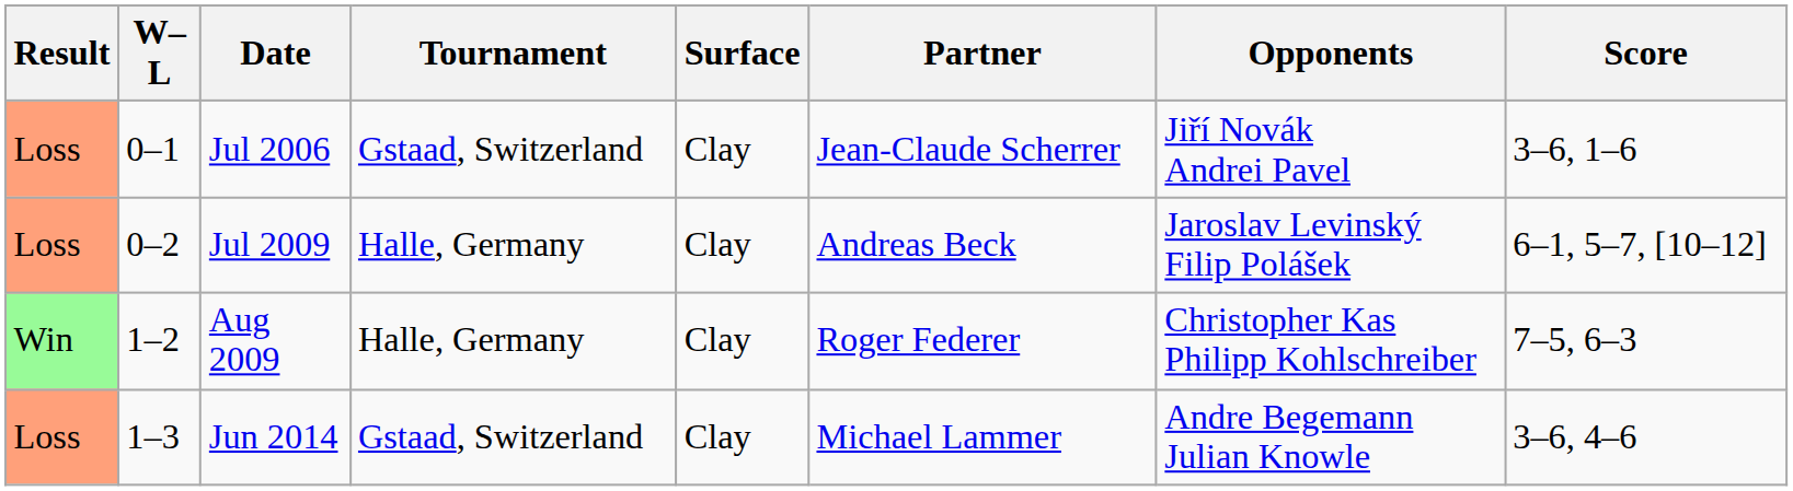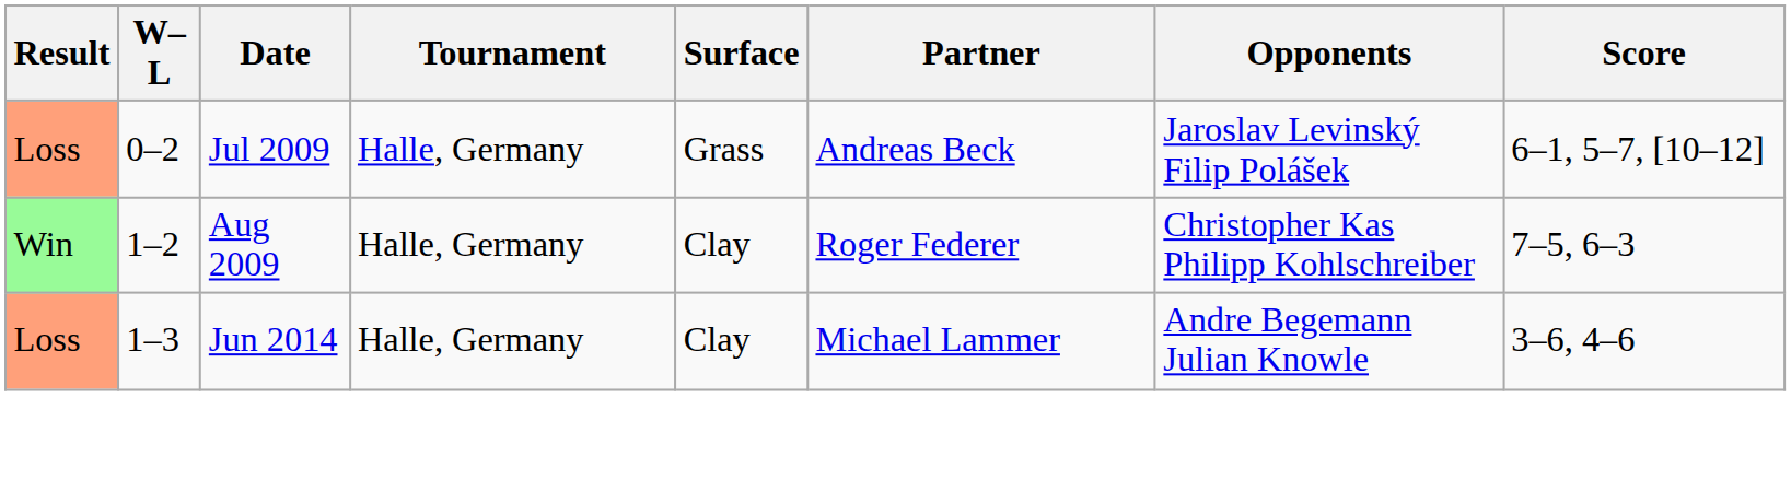- row: Loss | 0–1 | Jul 2006 | Gstaad, Switzerland | Clay | Jean-Claude Scherrer | Jiří Novák Andrei Pavel | 3–6, 1–6
Jul 2009 | Surface: Clay -> Grass
Jun 2014 | Tournament: Gstaad, Switzerland -> Halle, Germany
